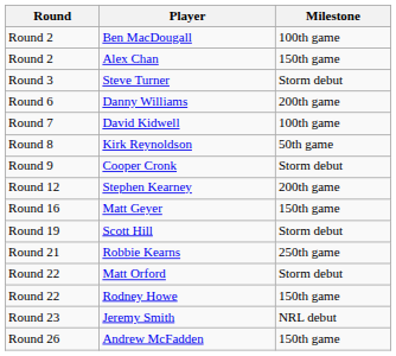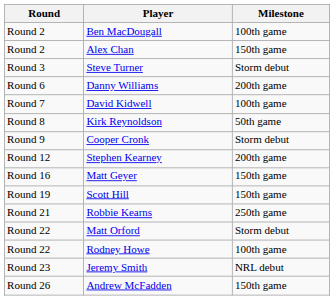Scott Hill | Milestone: Storm debut -> 150th game
Rodney Howe | Milestone: 150th game -> 100th game
